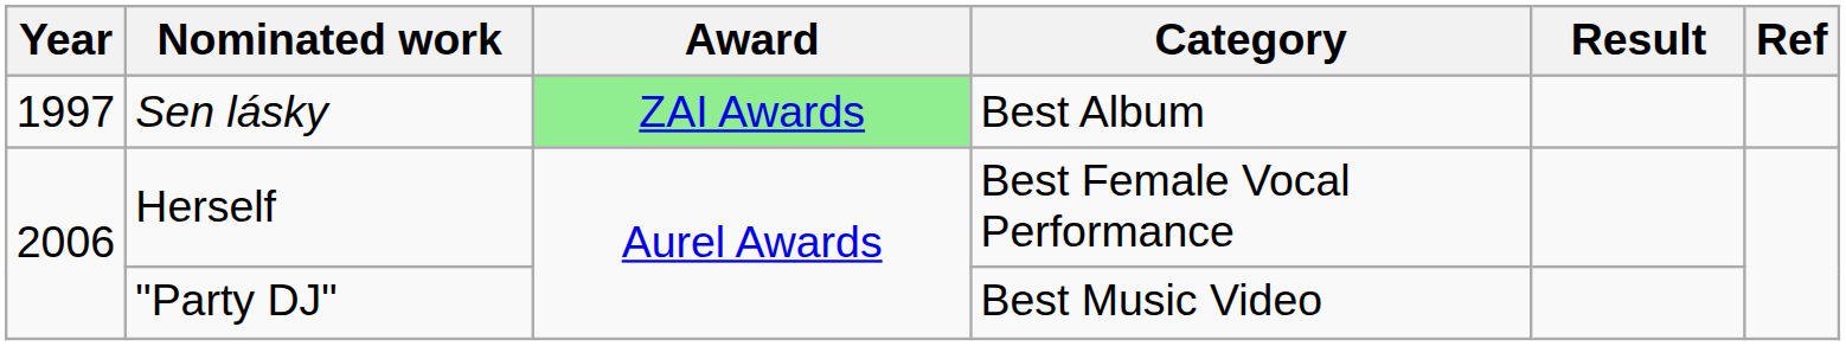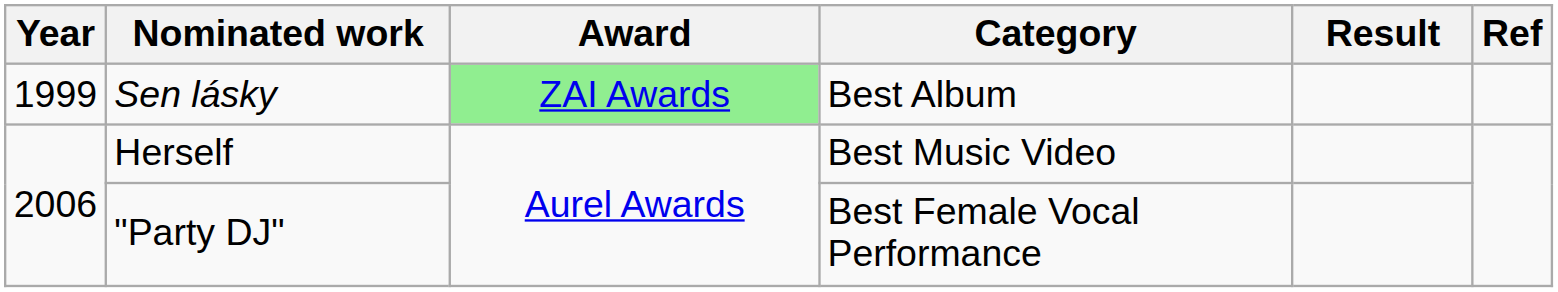Sen lásky | Year: 1997 -> 1999
Herself | Category: Best Female Vocal Performance -> Best Music Video
"Party DJ" | Category: Best Music Video -> Best Female Vocal Performance
